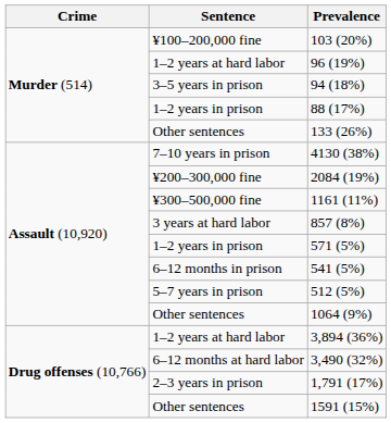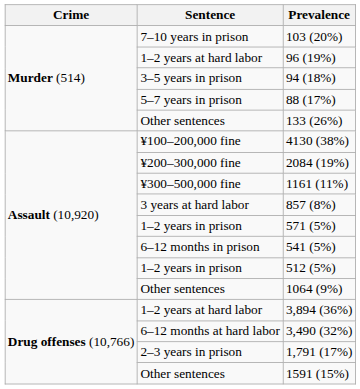103 (20%) | Sentence: ¥100–200,000 fine -> 7–10 years in prison
88 (17%) | Sentence: 1–2 years in prison -> 5–7 years in prison
4130 (38%) | Sentence: 7–10 years in prison -> ¥100–200,000 fine
512 (5%) | Sentence: 5–7 years in prison -> 1–2 years in prison
